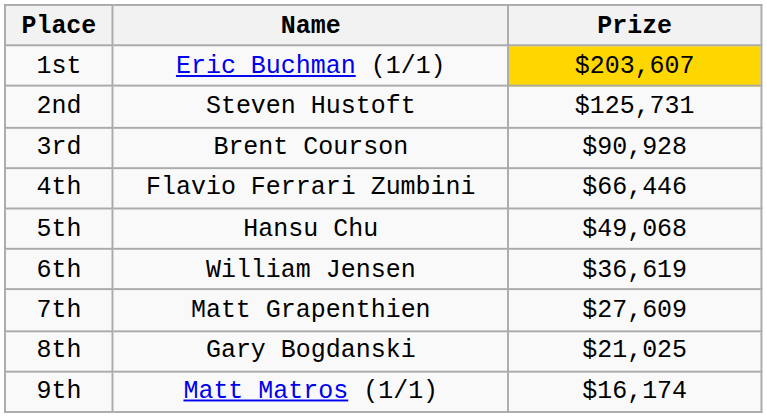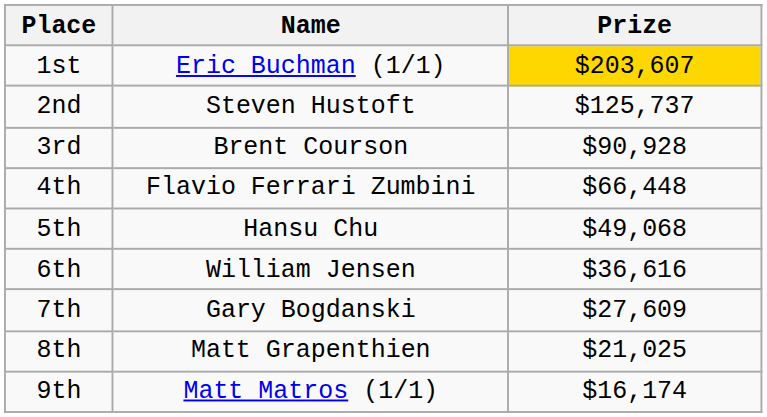2nd | Prize: $125,731 -> $125,737
4th | Prize: $66,446 -> $66,448
6th | Prize: $36,619 -> $36,616
7th | Name: Matt Grapenthien -> Gary Bogdanski
8th | Name: Gary Bogdanski -> Matt Grapenthien
